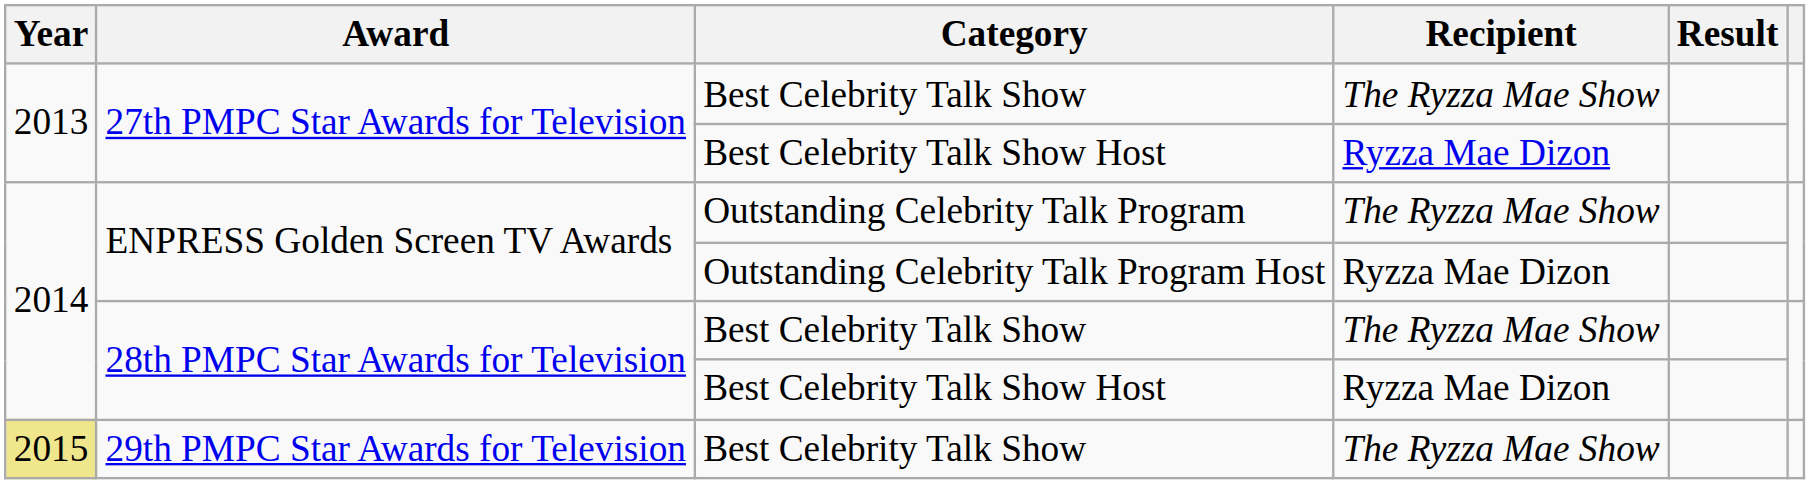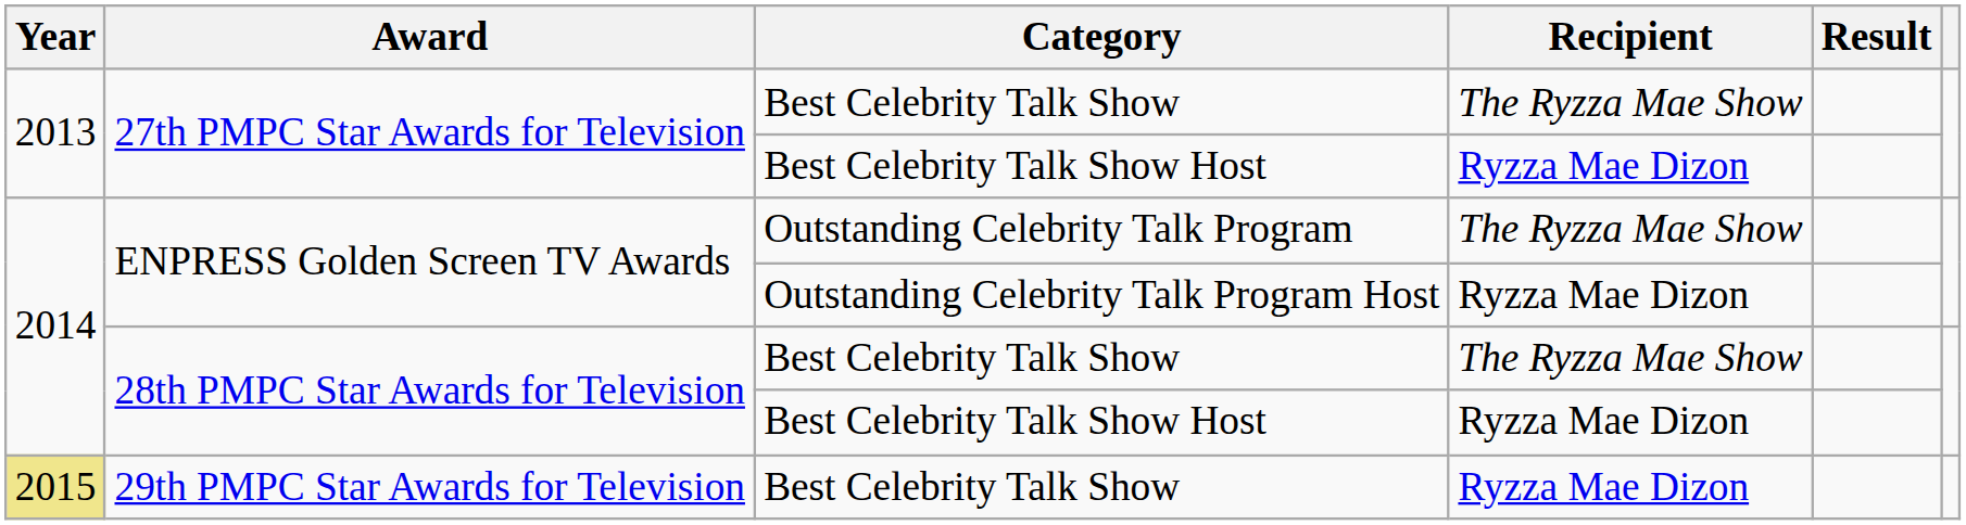29th PMPC Star Awards for Television | Recipient: The Ryzza Mae Show -> Ryzza Mae Dizon
